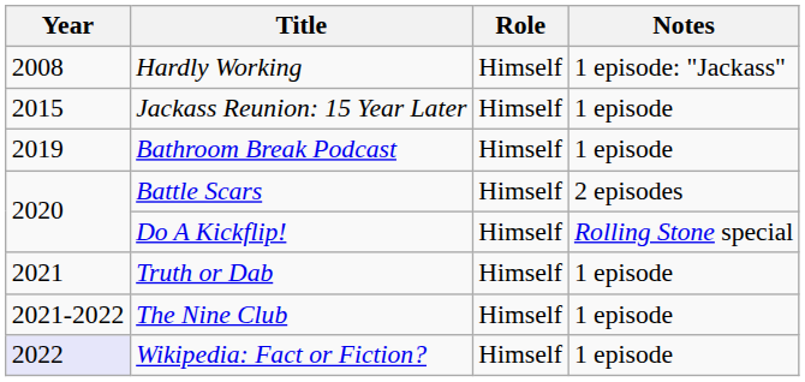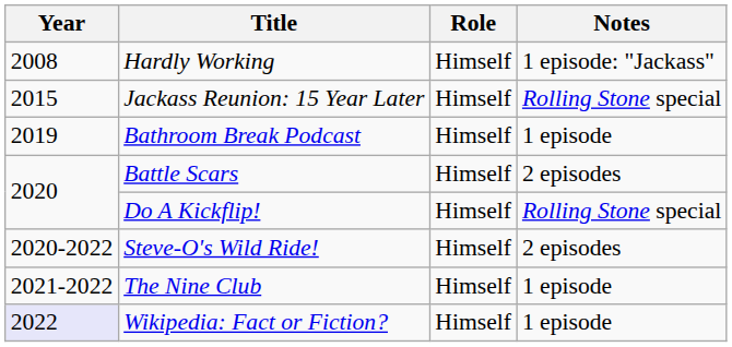Jackass Reunion: 15 Year Later | Notes: 1 episode -> Rolling Stone special
+ row: 2020-2022 | Steve-O's Wild Ride! | Himself | 2 episodes
- row: 2021 | Truth or Dab | Himself | 1 episode
